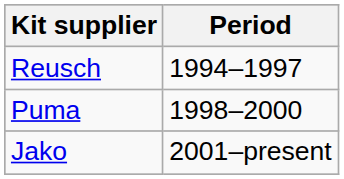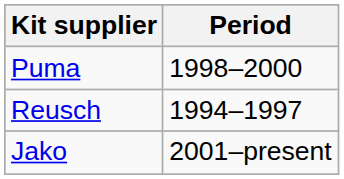rows swapped: Reusch <-> Puma
